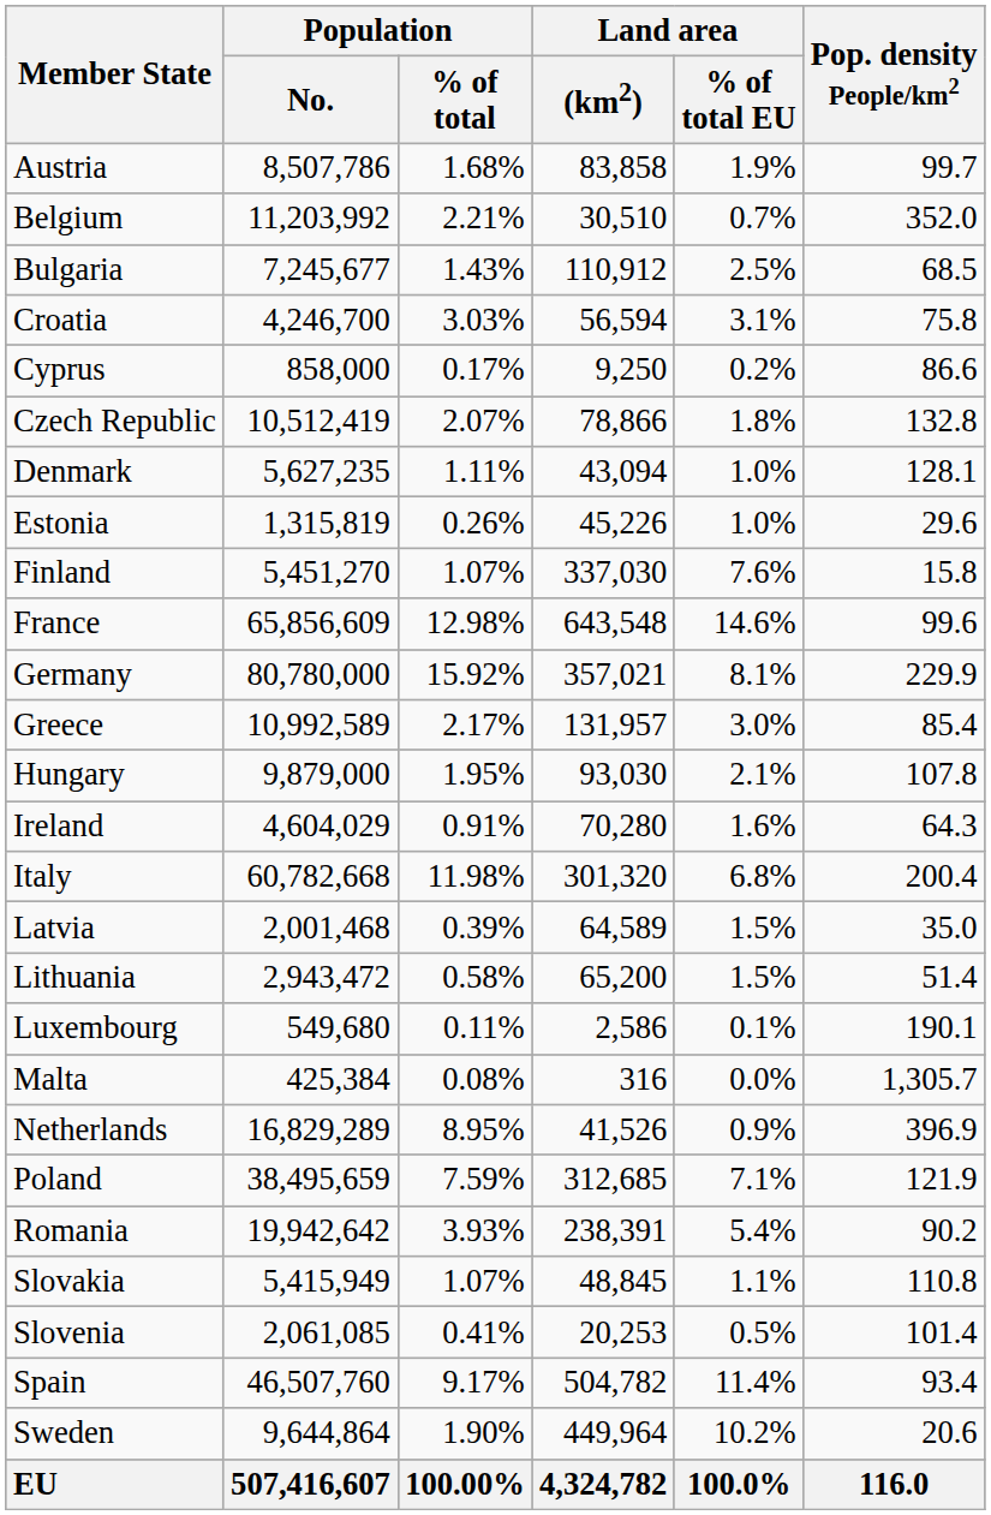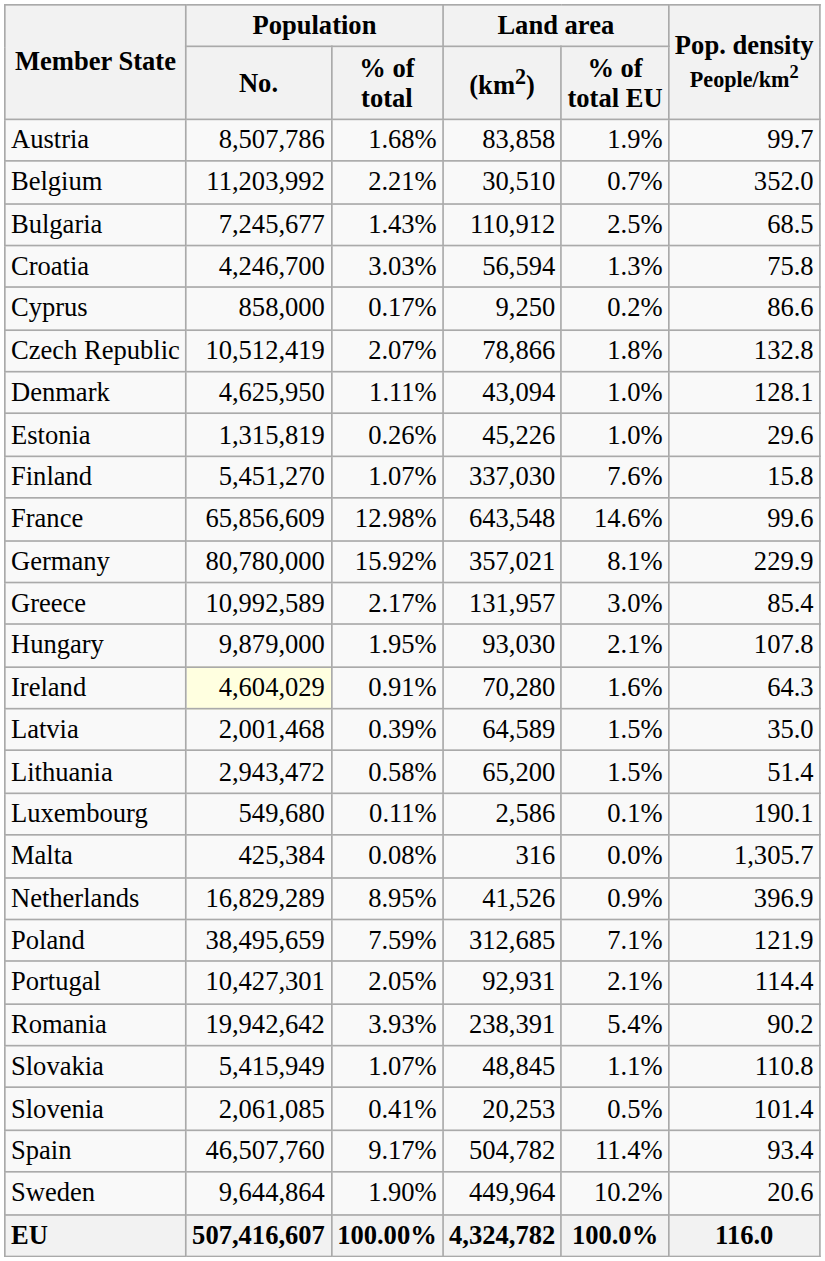Croatia | Land area / % of total EU: 3.1% -> 1.3%
Denmark | Population / No.: 5,627,235 -> 4,625,950
Ireland | Population / No.: no background -> lightyellow background
- row: Italy | 60,782,668 | 11.98% | 301,320 | 6.8% | 200.4
+ row: Portugal | 10,427,301 | 2.05% | 92,931 | 2.1% | 114.4
